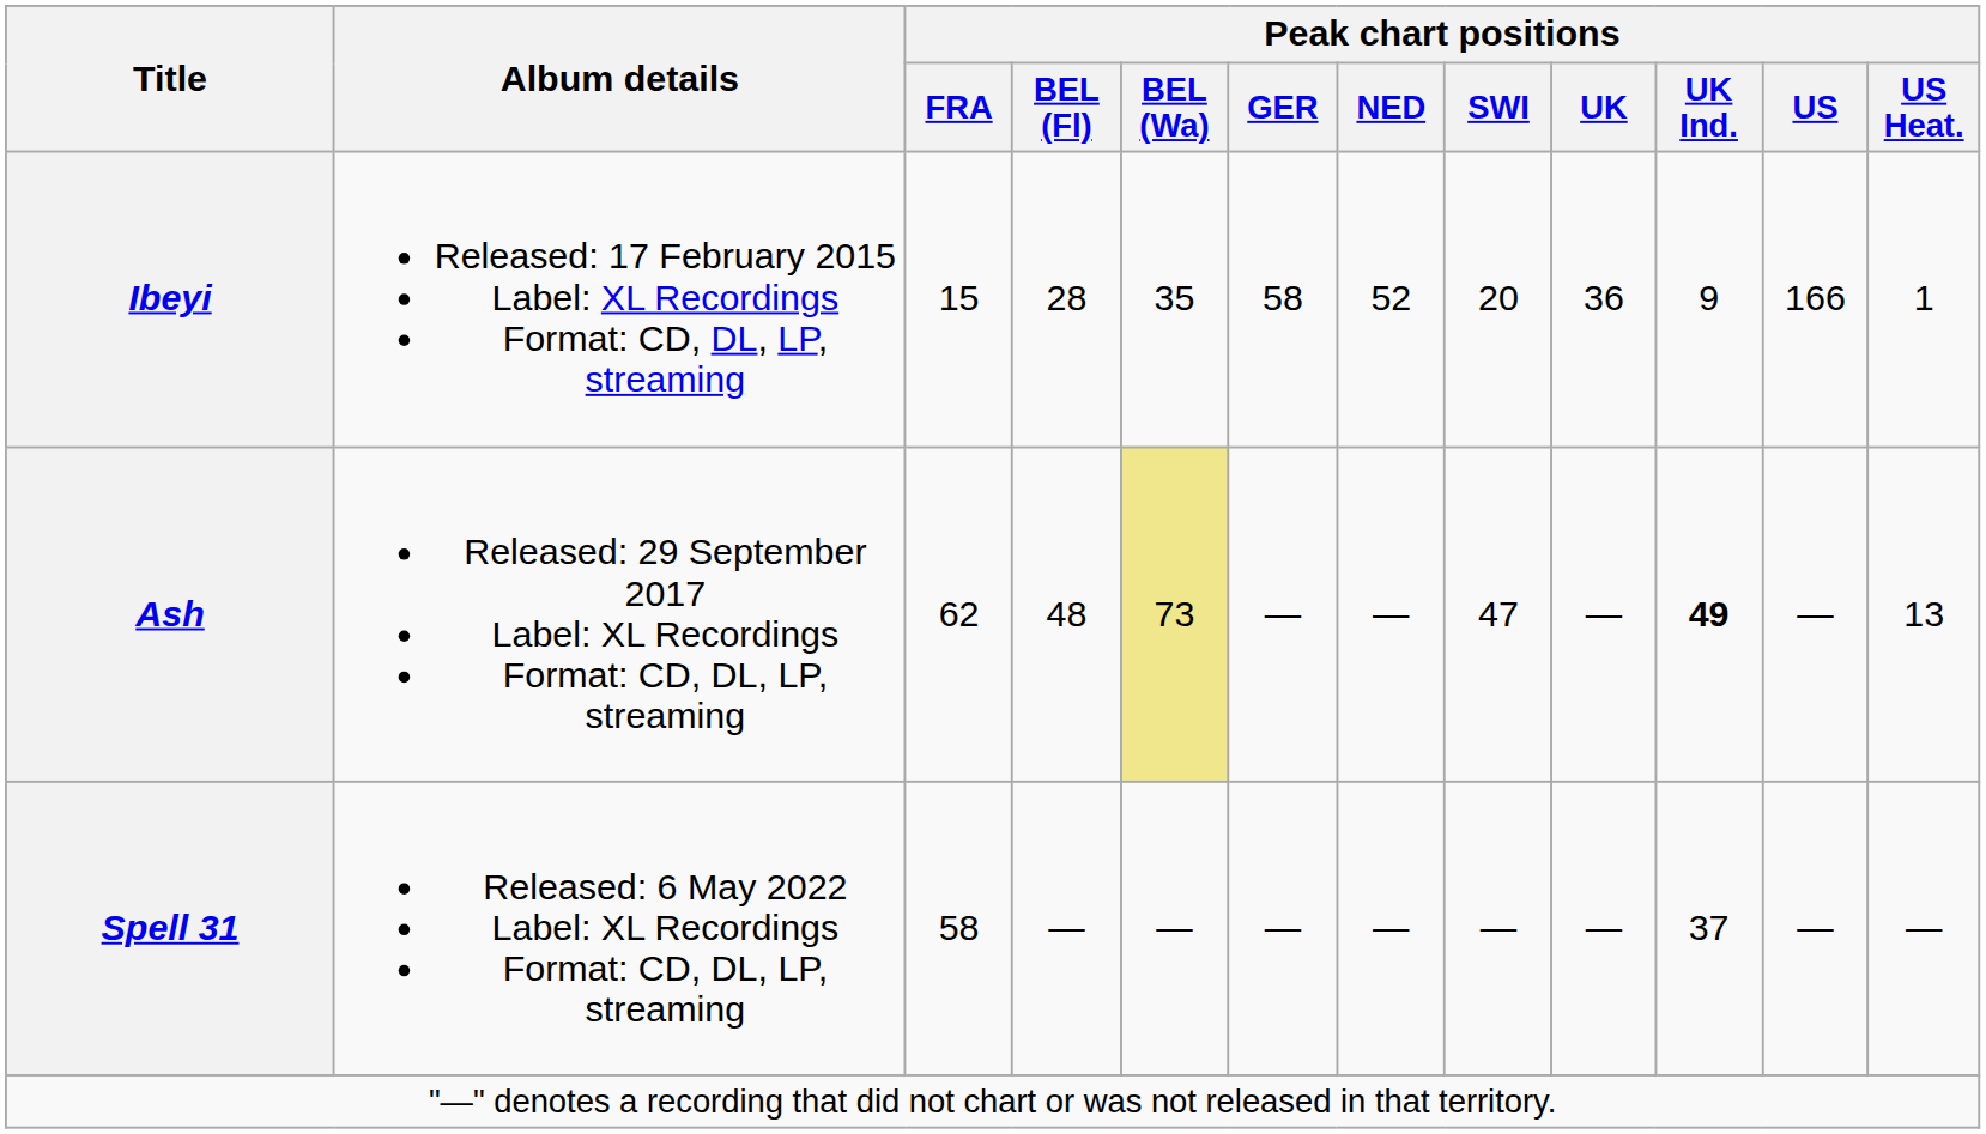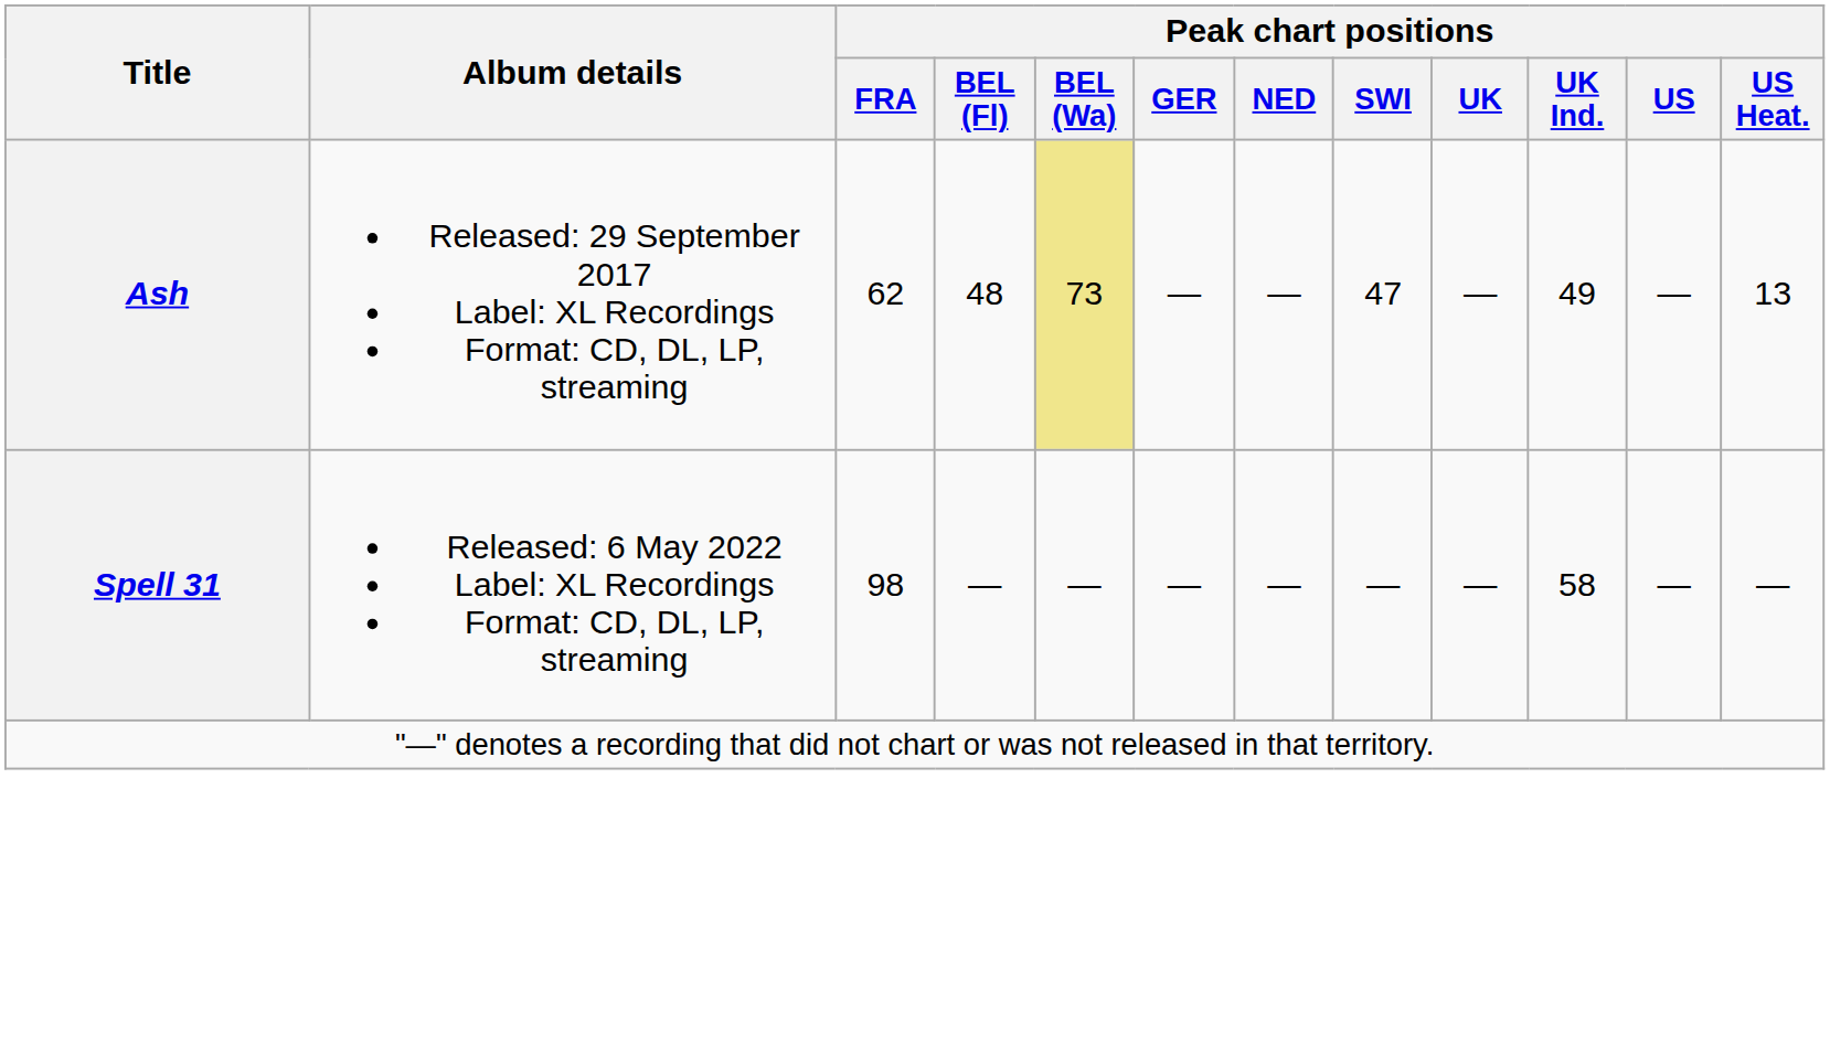- row: Ibeyi | Released: 17 February 2015 Label: XL Recordings Format: CD, DL, LP, streaming | 15 | 28 | 35 | 58 | 52 | 20 | 36 | 9 | 166 | 1
Ash | Peak chart positions / UK Ind.: bold -> normal
Spell 31 | Peak chart positions / FRA: 58 -> 98
Spell 31 | Peak chart positions / UK Ind.: 37 -> 58
